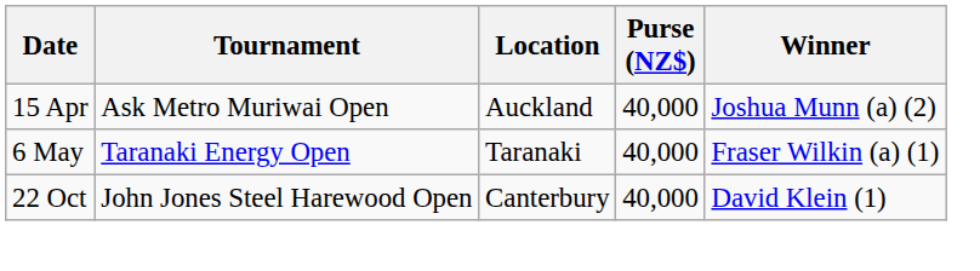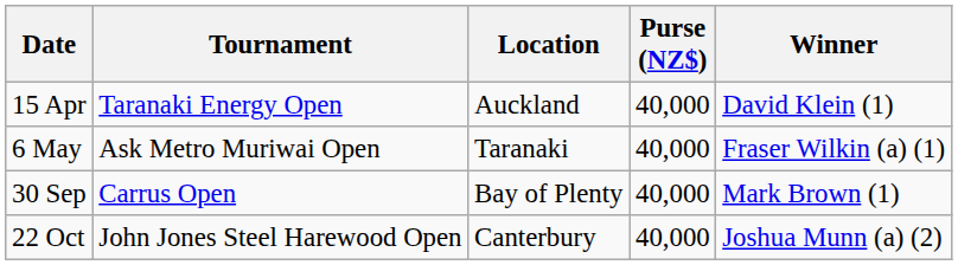15 Apr | Tournament: Ask Metro Muriwai Open -> Taranaki Energy Open
15 Apr | Winner: Joshua Munn (a) (2) -> David Klein (1)
6 May | Tournament: Taranaki Energy Open -> Ask Metro Muriwai Open
+ row: 30 Sep | Carrus Open | Bay of Plenty | 40,000 | Mark Brown (1)
22 Oct | Winner: David Klein (1) -> Joshua Munn (a) (2)
